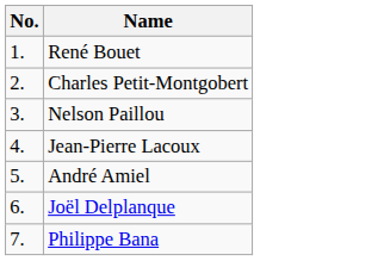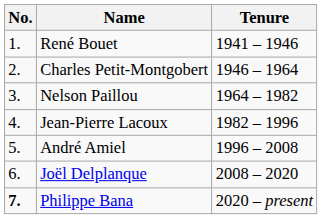+ column: Tenure | 1941 – 1946 | 1946 – 1964 | 1964 – 1982 | 1982 – 1996 | 1996 – 2008 | 2008 – 2020 | 2020 – present
Philippe Bana | No.: normal -> bold
